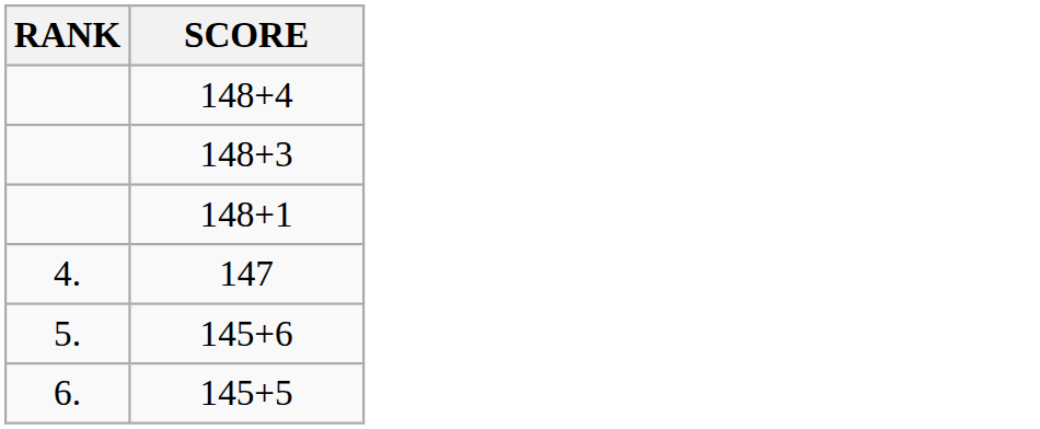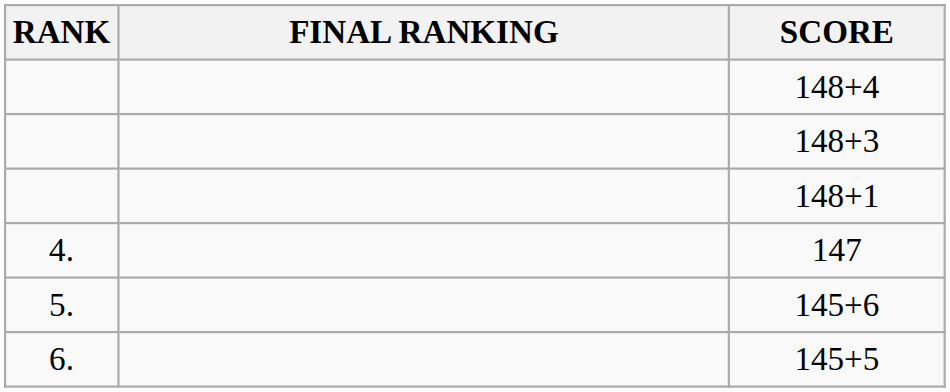+ column: FINAL RANKING
